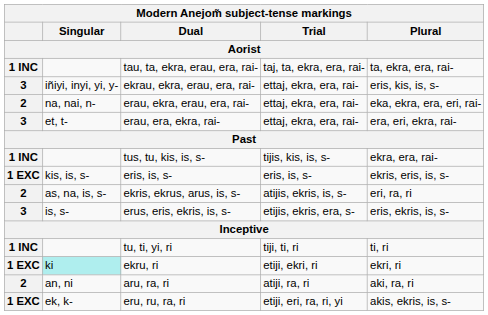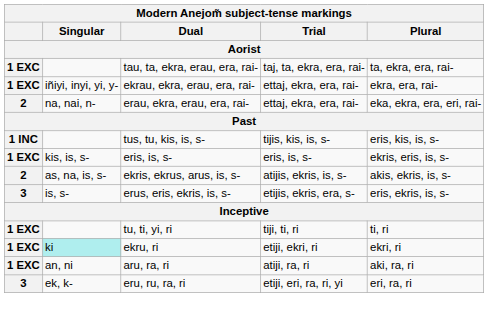tau, ta, ekra, erau, era, rai- | column 1: 1 INC -> 1 EXC
ekrau, ekra, erau, era, rai- | column 1: 3 -> 1 EXC
ekrau, ekra, erau, era, rai- | Plural: eris, kis, is, s- -> ekra, era, rai-
- row: 3 | et, t- | erau, era, ekra, rai- | ettaj, ekra, era, rai- | era, eri, ekra, rai-
tus, tu, kis, is, s- | Plural: ekra, era, rai- -> eris, kis, is, s-
ekris, ekrus, arus, is, s- | Plural: eri, ra, ri -> akis, ekris, is, s-
tu, ti, yi, ri | column 1: 1 INC -> 1 EXC
aru, ra, ri | column 1: 2 -> 1 EXC
eru, ru, ra, ri | column 1: 1 EXC -> 3
eru, ru, ra, ri | Plural: akis, ekris, is, s- -> eri, ra, ri
